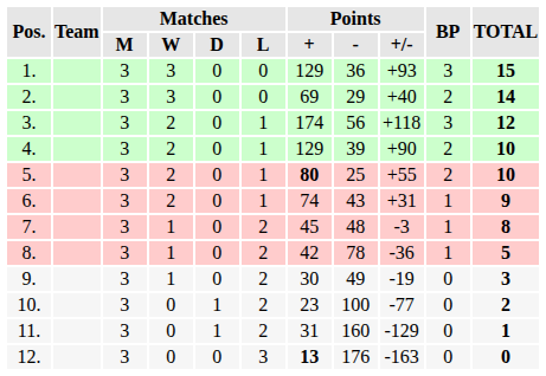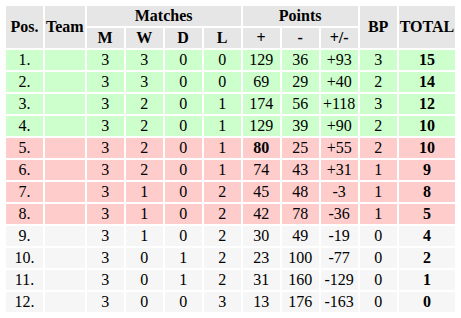9. | TOTAL: 3 -> 4
12. | Points / +: bold -> normal
